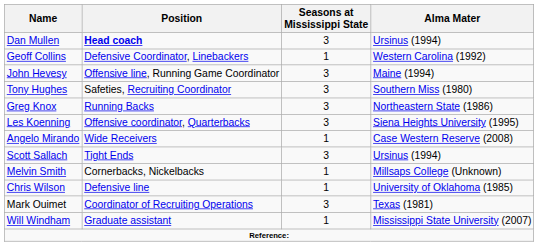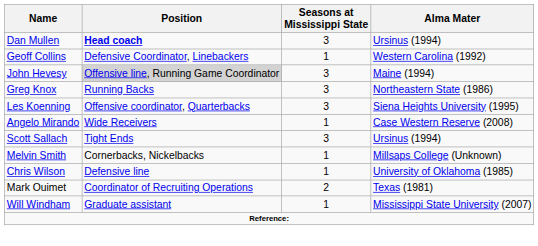John Hevesy | Position: no background -> lightgrey background
- row: Tony Hughes | Safeties, Recruiting Coordinator | 3 | Southern Miss (1980)
Mark Ouimet | Seasons at Mississippi State: 3 -> 2
